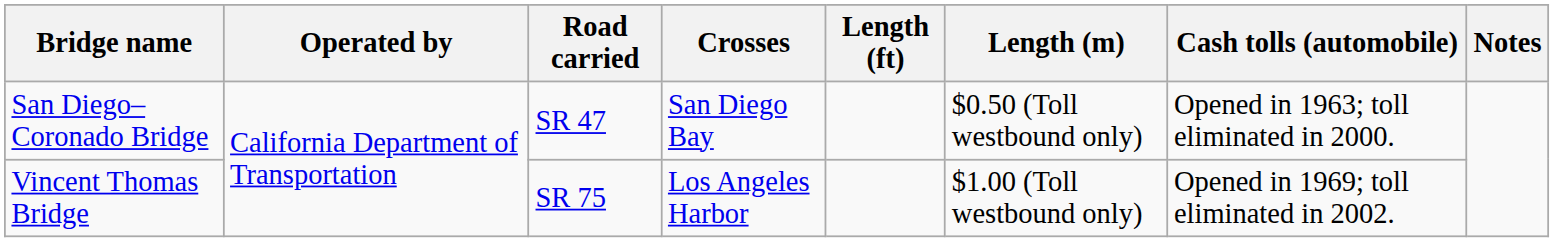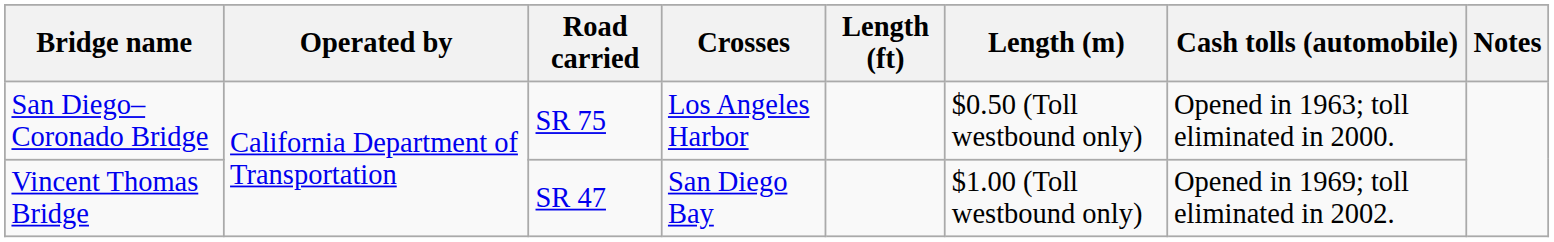San Diego–Coronado Bridge | Road carried: SR 47 -> SR 75
San Diego–Coronado Bridge | Crosses: San Diego Bay -> Los Angeles Harbor
Vincent Thomas Bridge | Road carried: SR 75 -> SR 47
Vincent Thomas Bridge | Crosses: Los Angeles Harbor -> San Diego Bay
